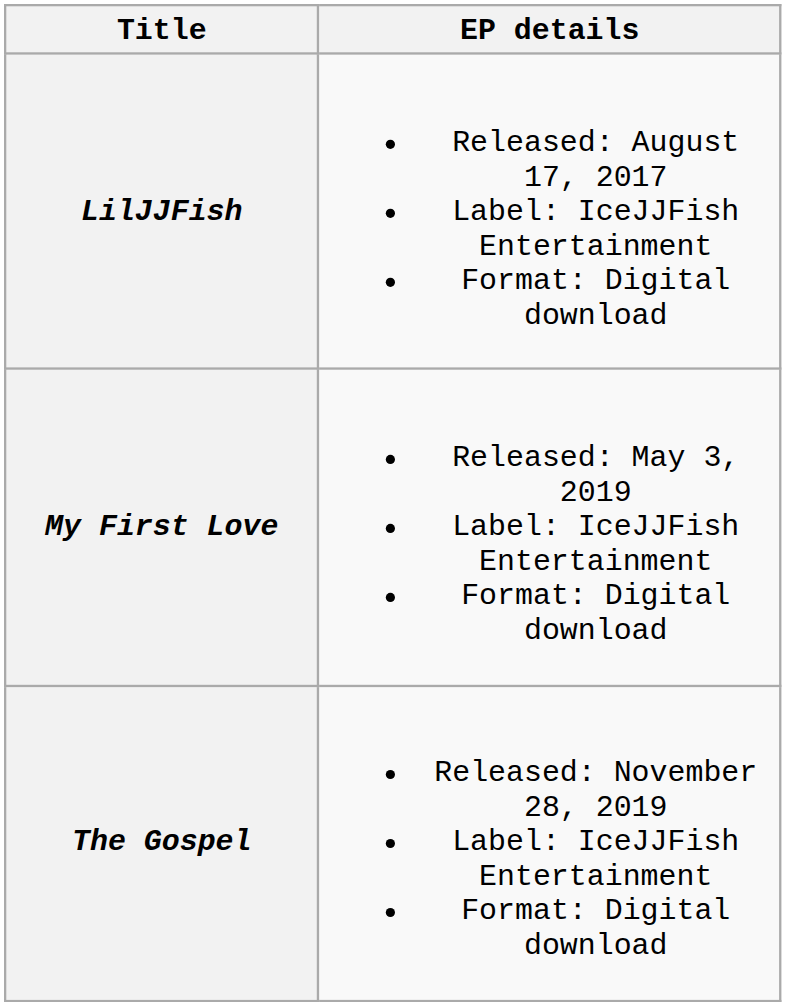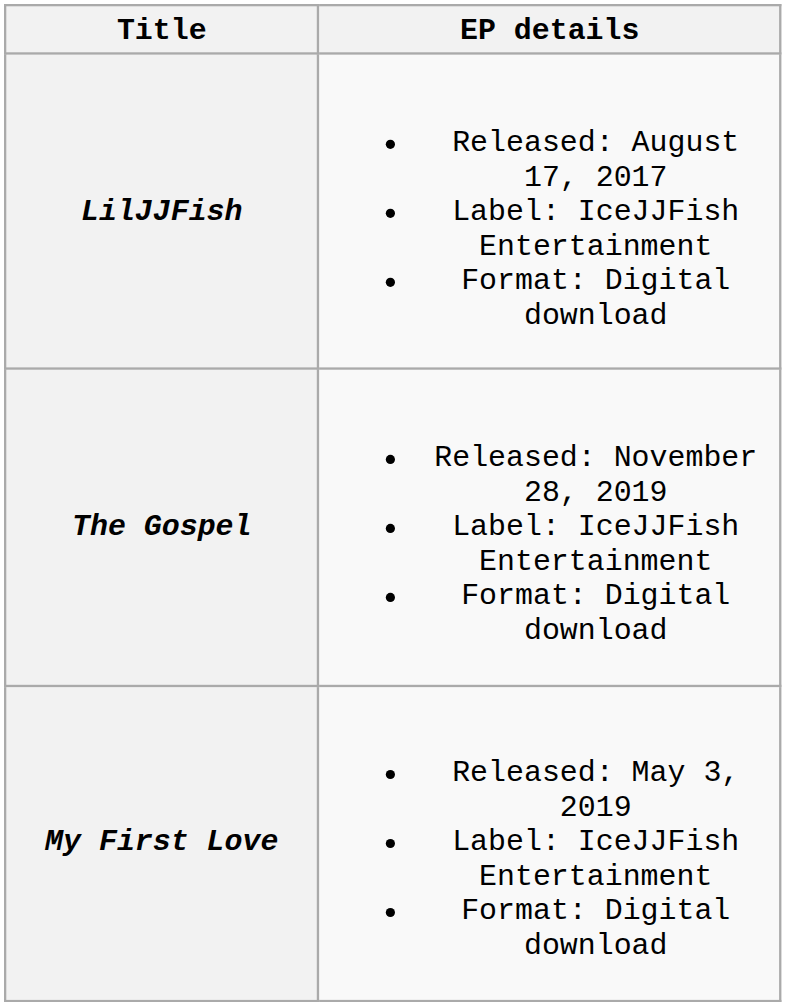rows swapped: My First Love <-> The Gospel
